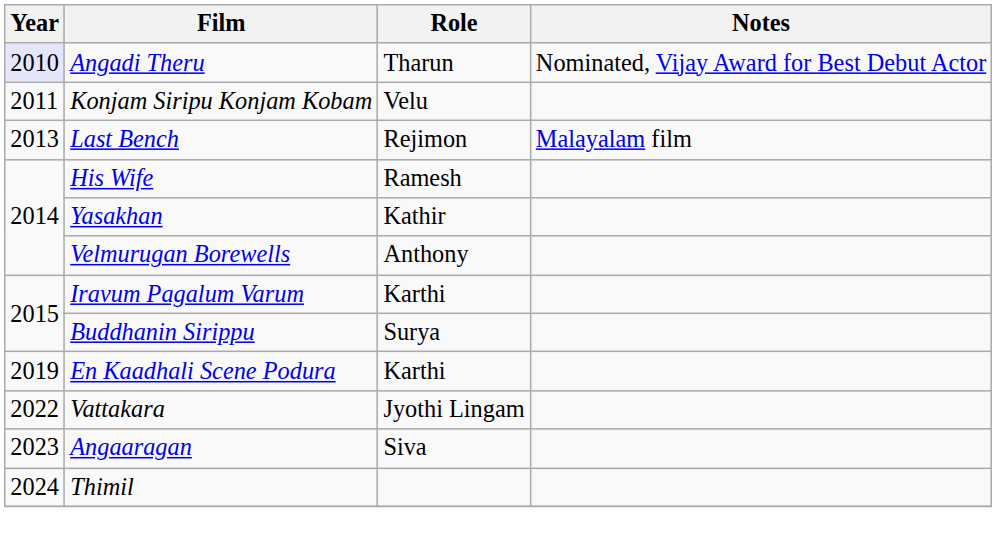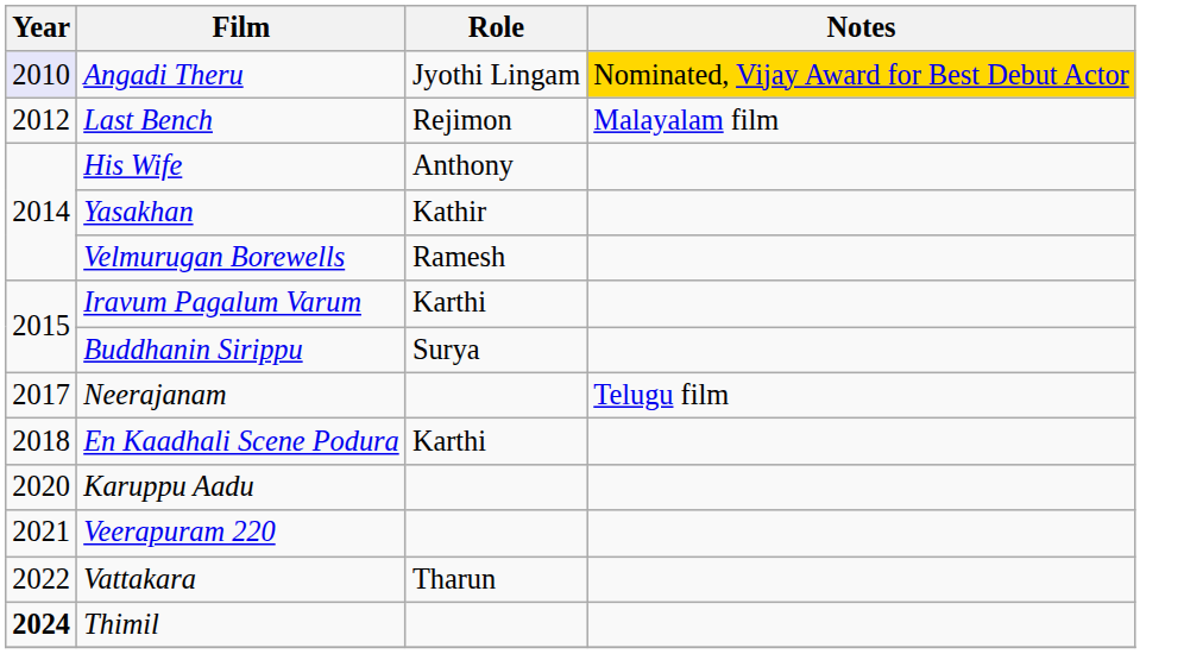Angadi Theru | Role: Tharun -> Jyothi Lingam
Angadi Theru | Notes: no background -> gold background
- row: 2011 | Konjam Siripu Konjam Kobam | Velu
Last Bench | Year: 2013 -> 2012
His Wife | Role: Ramesh -> Anthony
Velmurugan Borewells | Role: Anthony -> Ramesh
+ row: 2017 | Neerajanam | Telugu film
En Kaadhali Scene Podura | Year: 2019 -> 2018
+ row: 2020 | Karuppu Aadu
+ row: 2021 | Veerapuram 220
Vattakara | Role: Jyothi Lingam -> Tharun
- row: 2023 | Angaaragan | Siva
Thimil | Year: normal -> bold
